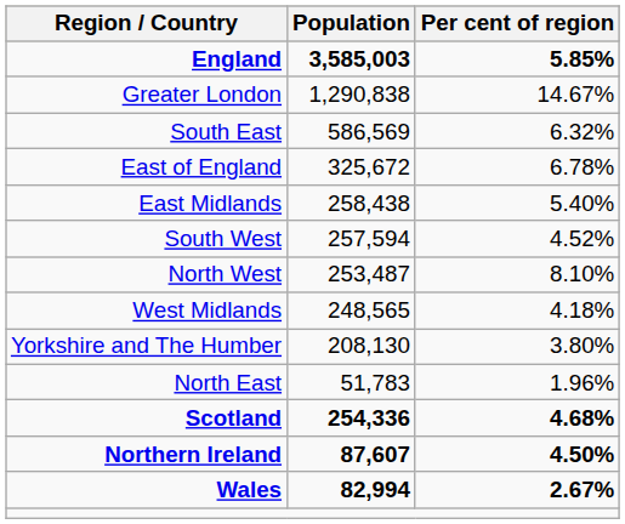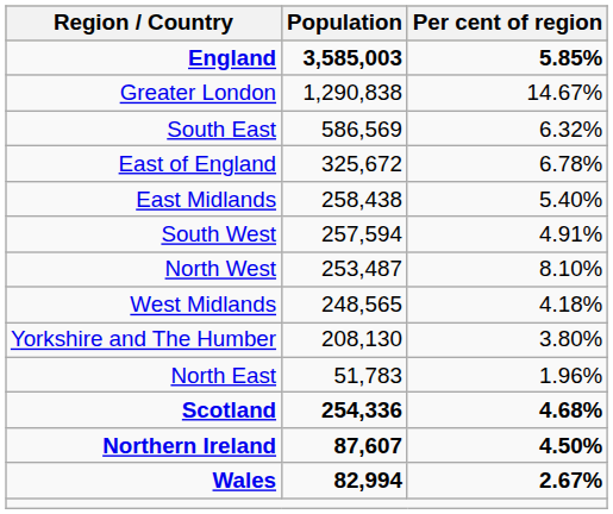South West | Per cent of region: 4.52% -> 4.91%
